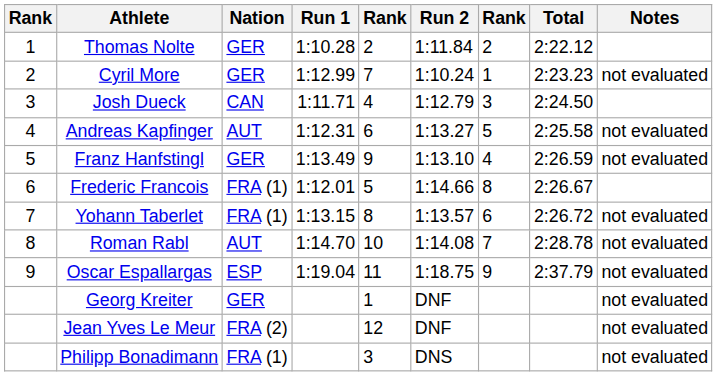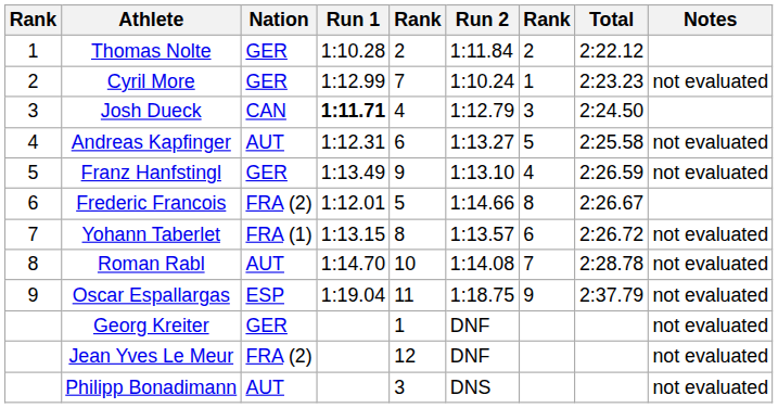Josh Dueck | Run 1: normal -> bold
Frederic Francois | Nation: FRA (1) -> FRA (2)
Philipp Bonadimann | Nation: FRA (1) -> AUT
